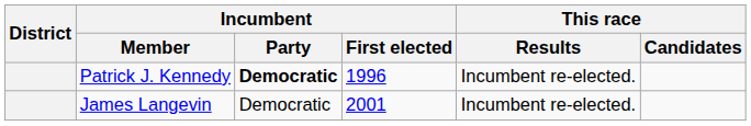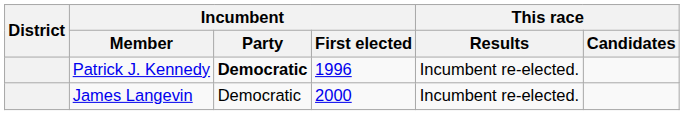James Langevin | Incumbent / First elected: 2001 -> 2000
